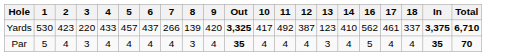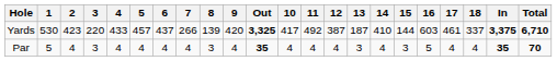+ column: 15 | 144 | 3
Yards | 13: 123 -> 187
Yards | 16: 562 -> 603
